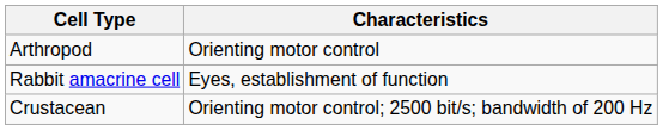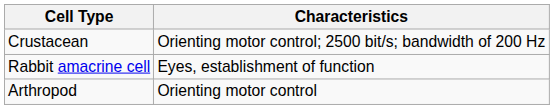rows swapped: Arthropod <-> Crustacean
